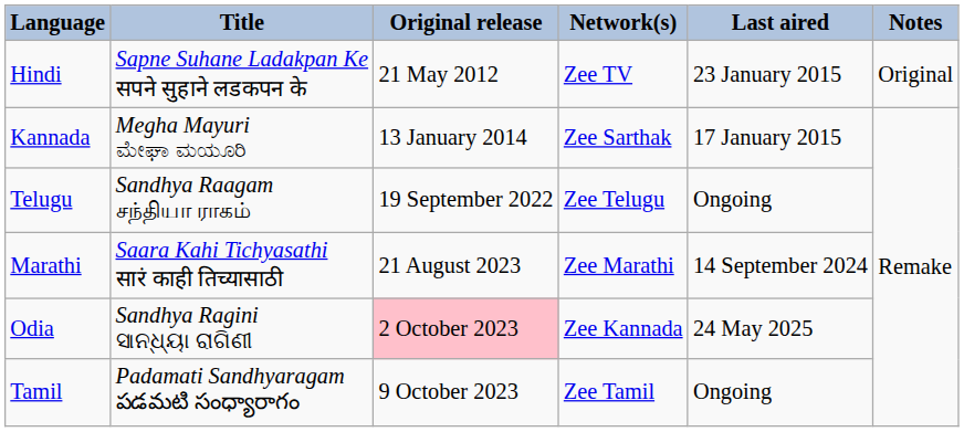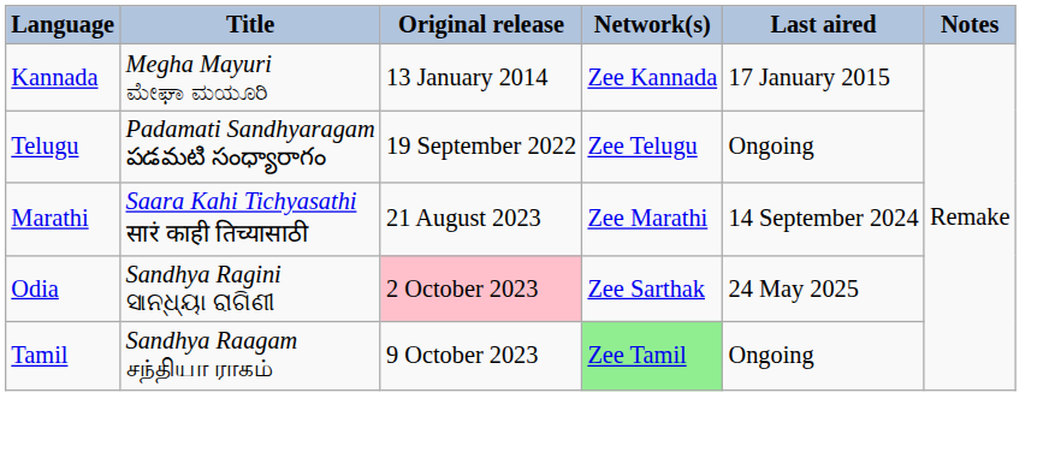- row: Hindi | Sapne Suhane Ladakpan Ke सपने सुहाने लडकपन के | 21 May 2012 | Zee TV | 23 January 2015 | Original
Kannada | Network(s): Zee Sarthak -> Zee Kannada
Telugu | Title: Sandhya Raagam சந்தியா ராகம் -> Padamati Sandhyaragam పడమటి సంధ్యారాగం
Odia | Network(s): Zee Kannada -> Zee Sarthak
Tamil | Title: Padamati Sandhyaragam పడమటి సంధ్యారాగం -> Sandhya Raagam சந்தியா ராகம்
Tamil | Network(s): no background -> lightgreen background
